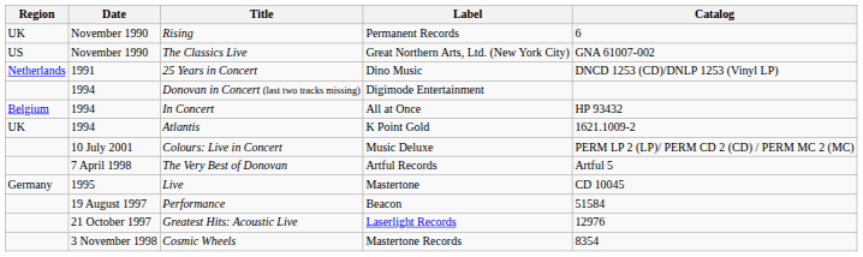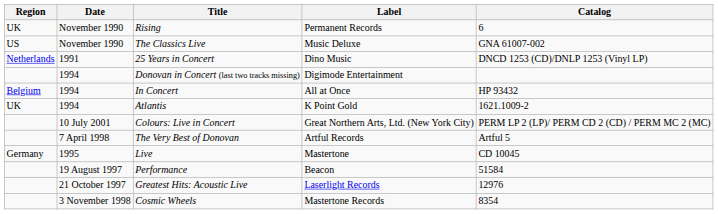The Classics Live | Label: Great Northern Arts, Ltd. (New York City) -> Music Deluxe
Colours: Live in Concert | Label: Music Deluxe -> Great Northern Arts, Ltd. (New York City)
